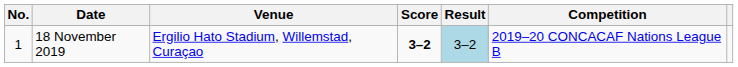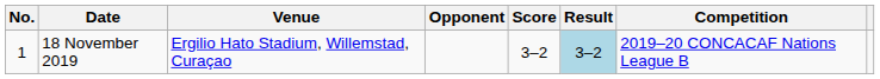+ column: Opponent
18 November 2019 | Score: bold -> normal
